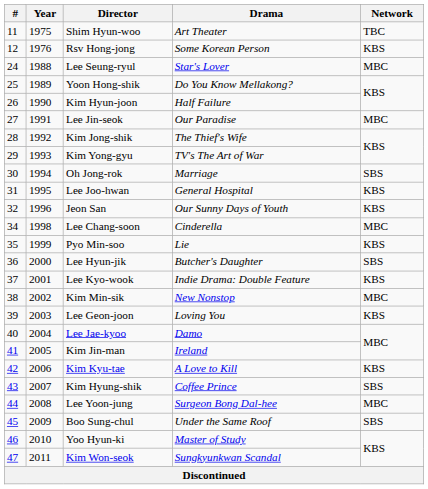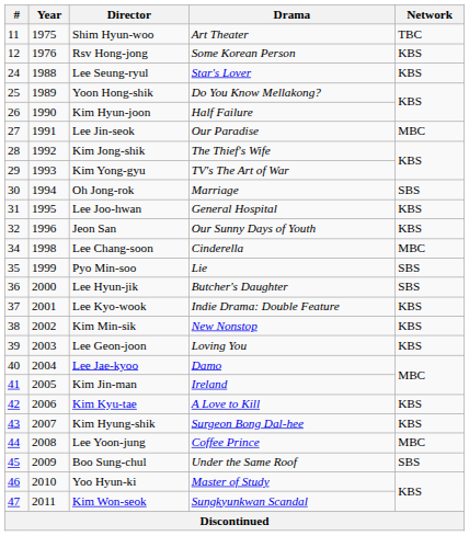Lee Seung-ryul | Network: MBC -> KBS
Pyo Min-soo | Network: KBS -> SBS
Kim Min-sik | Network: MBC -> KBS
Kim Hyung-shik | Drama: Coffee Prince -> Surgeon Bong Dal-hee
Kim Hyung-shik | Network: SBS -> KBS
Lee Yoon-jung | Drama: Surgeon Bong Dal-hee -> Coffee Prince
